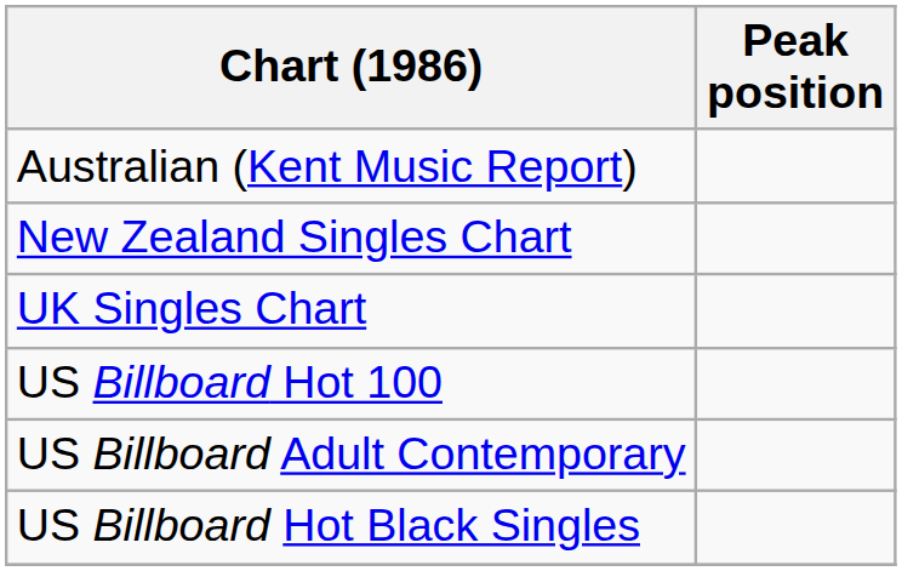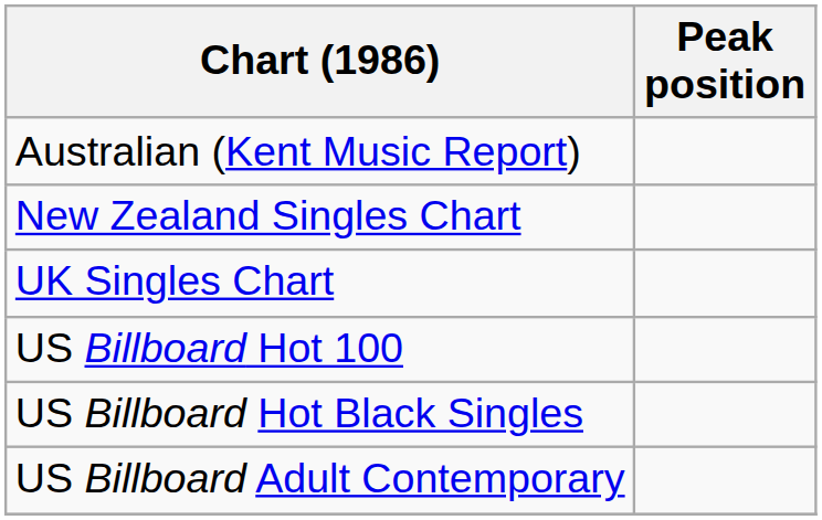rows swapped: US Billboard Adult Contemporary <-> US Billboard Hot Black Singles
